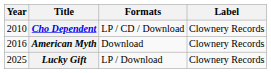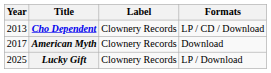columns swapped: Label <-> Formats
Cho Dependent | Year: 2010 -> 2013
American Myth | Year: 2016 -> 2017
